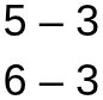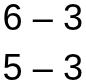rows swapped: 6 – 3 <-> 5 – 3
